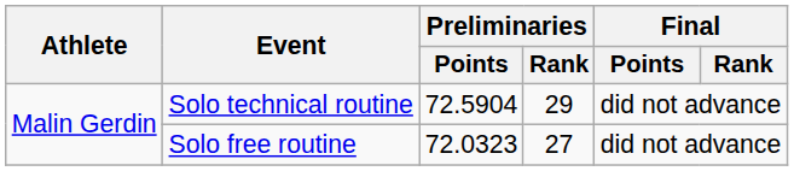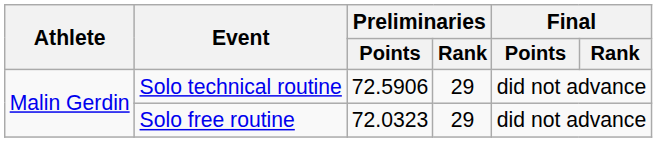Solo technical routine | Preliminaries / Points: 72.5904 -> 72.5906
Solo free routine | Preliminaries / Rank: 27 -> 29
